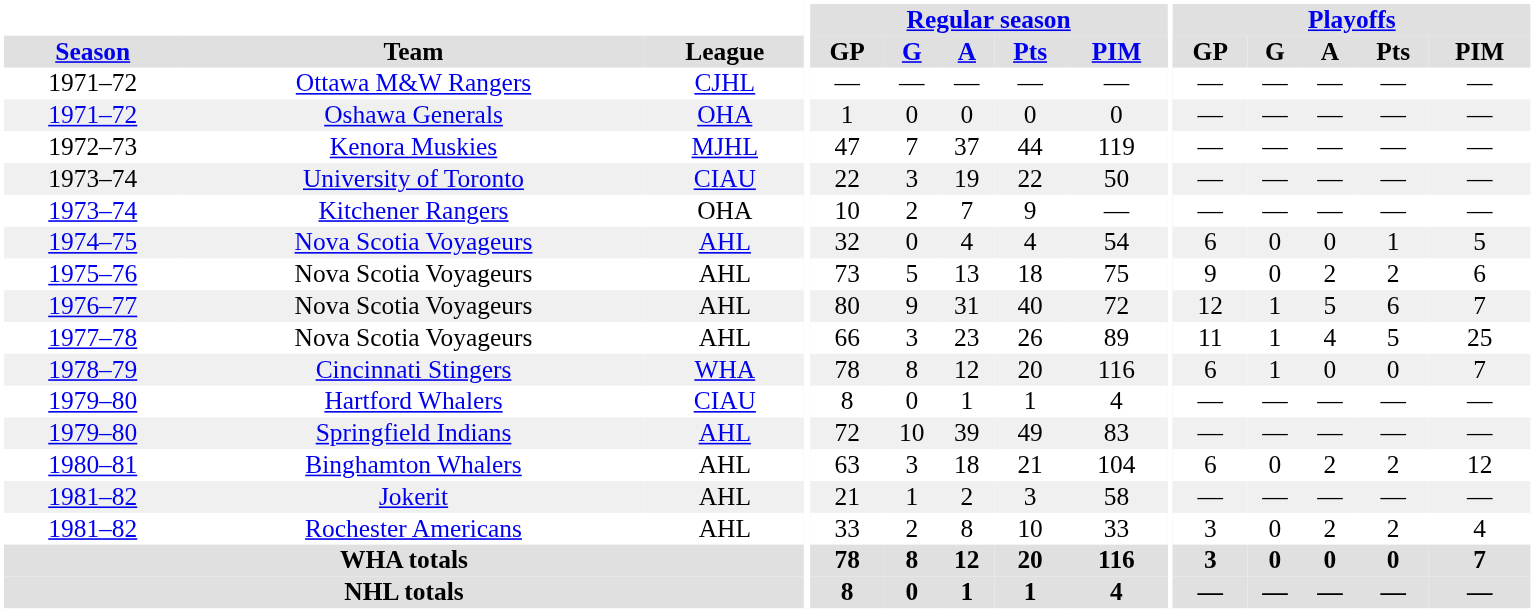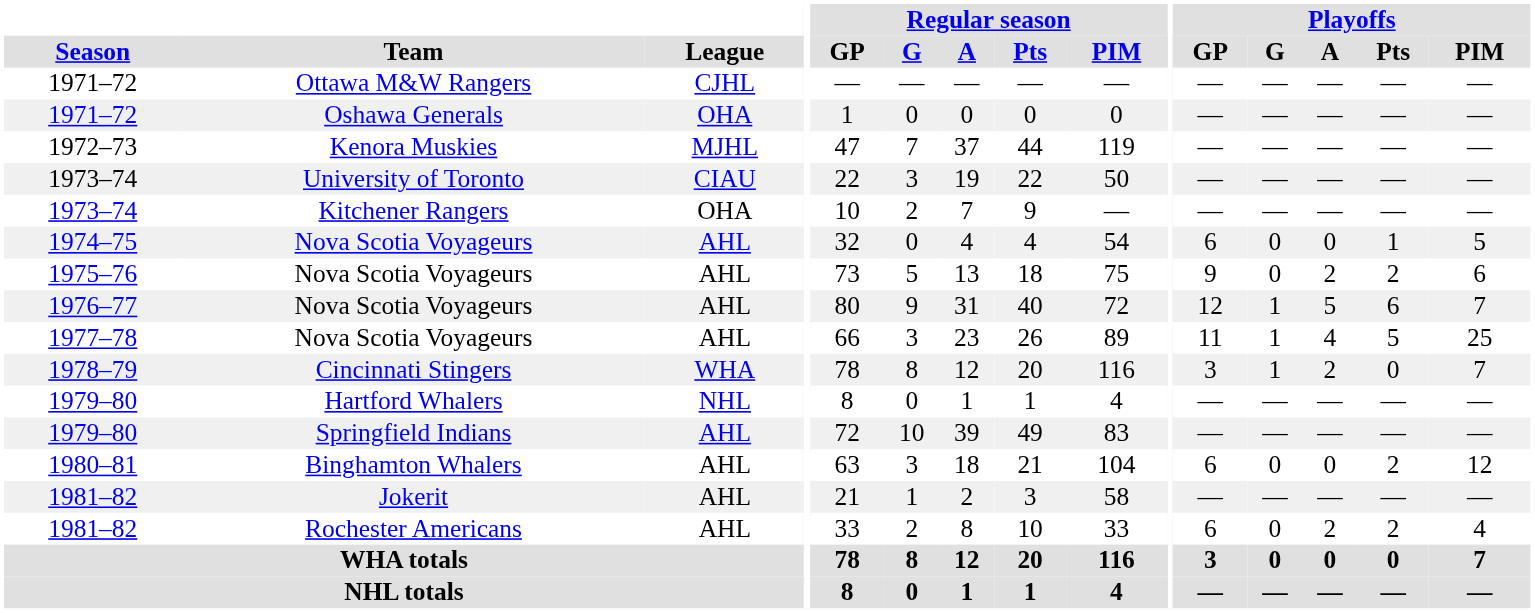Cincinnati Stingers | Playoffs / GP: 6 -> 3
Cincinnati Stingers | Playoffs / A: 0 -> 2
Hartford Whalers | League: CIAU -> NHL
Binghamton Whalers | Playoffs / A: 2 -> 0
Rochester Americans | Playoffs / GP: 3 -> 6
